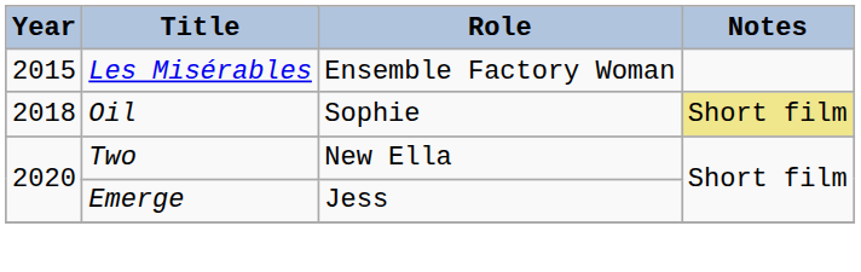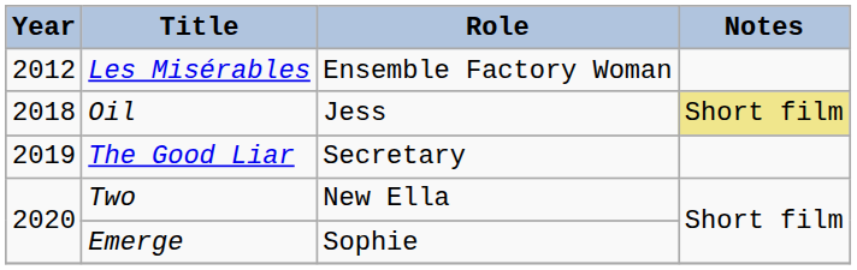Les Misérables | Year: 2015 -> 2012
Oil | Role: Sophie -> Jess
+ row: 2019 | The Good Liar | Secretary
Emerge | Role: Jess -> Sophie
